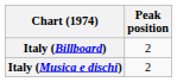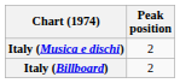rows swapped: Italy (Billboard) <-> Italy (Musica e dischi)
